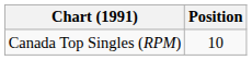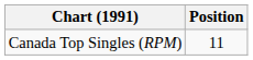Canada Top Singles (RPM) | Position: 10 -> 11
